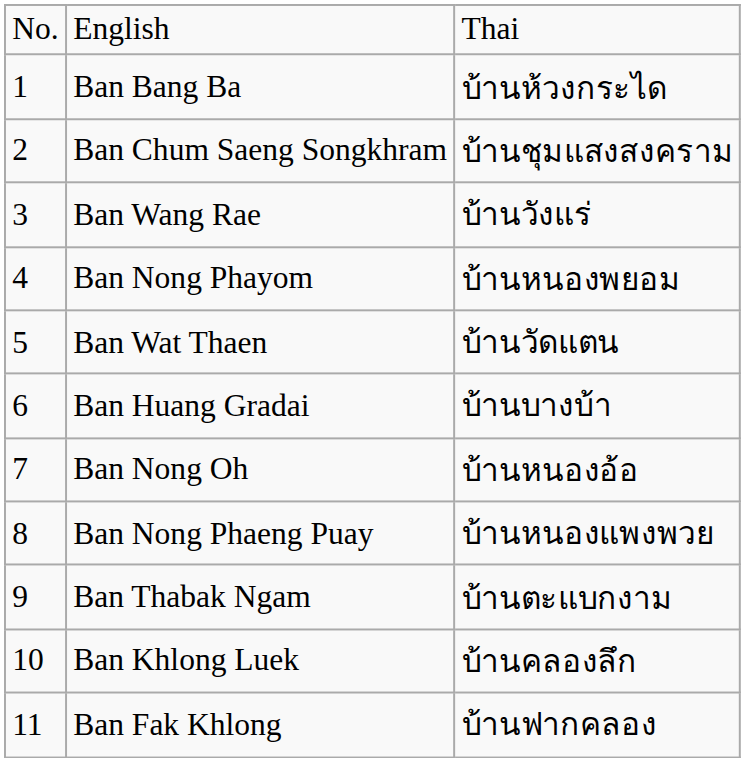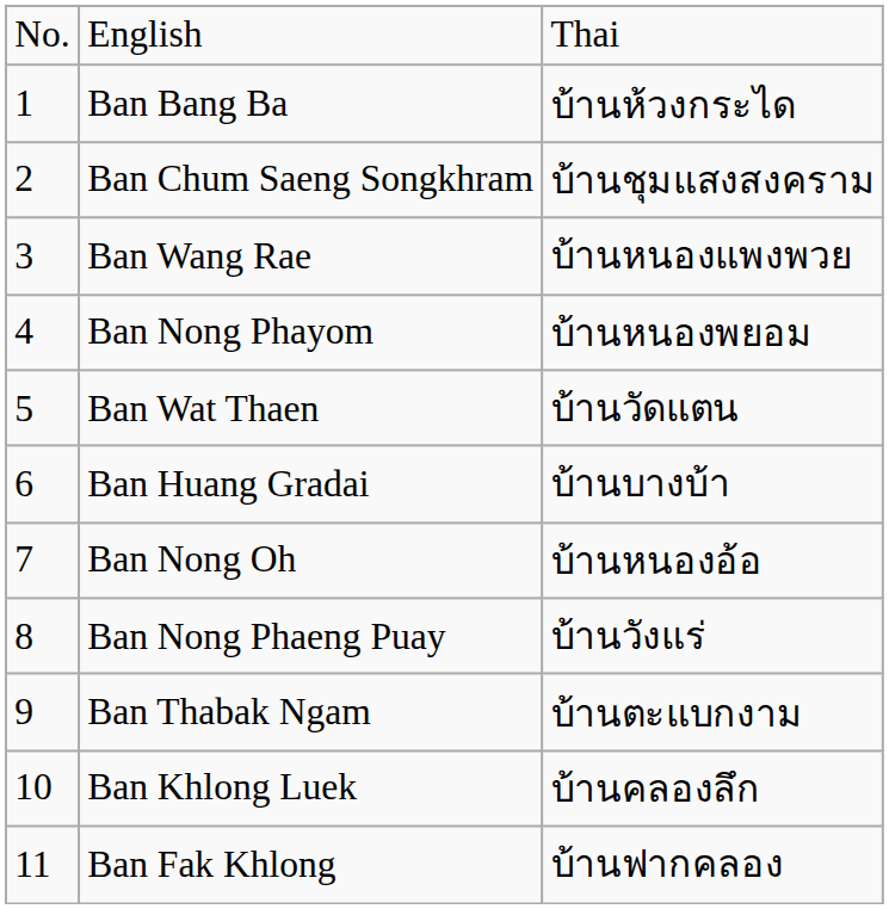Ban Wang Rae | column 3: บ้านวังแร่ -> บ้านหนองแพงพวย
Ban Nong Phaeng Puay | column 3: บ้านหนองแพงพวย -> บ้านวังแร่
